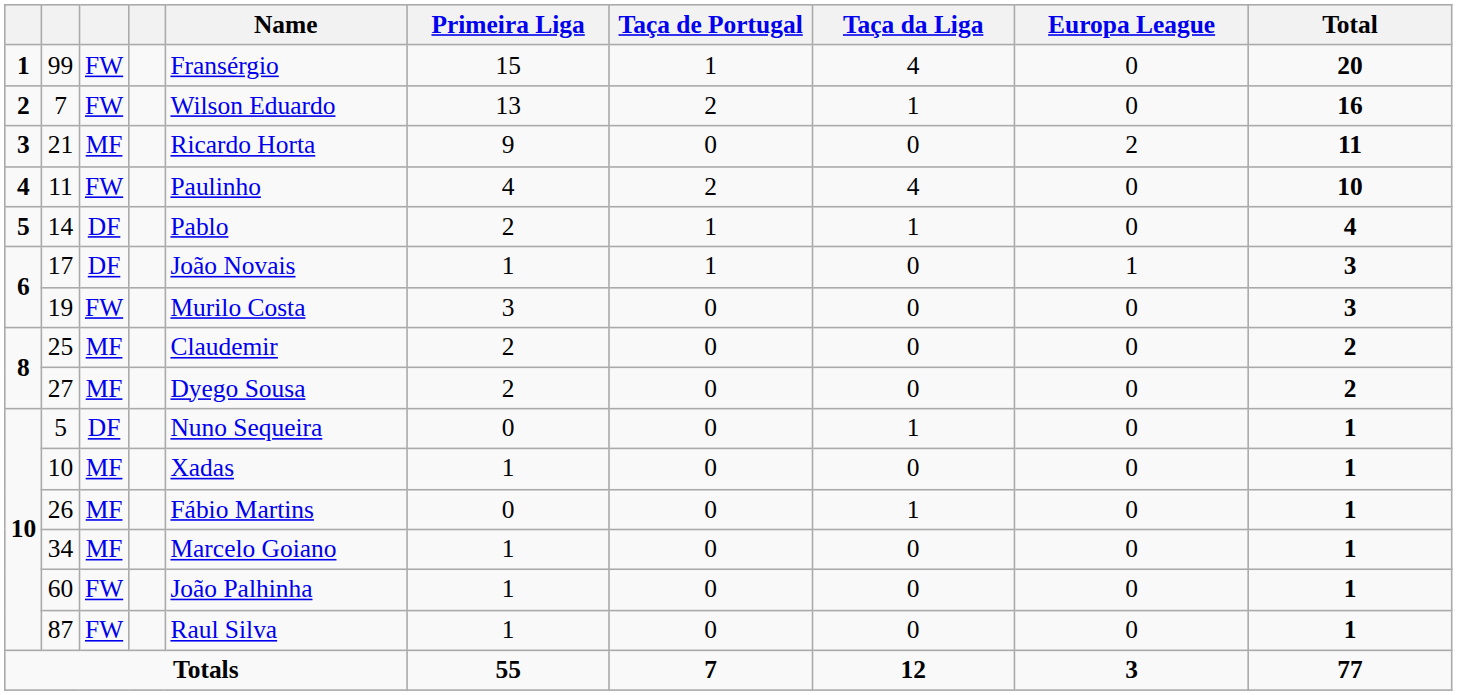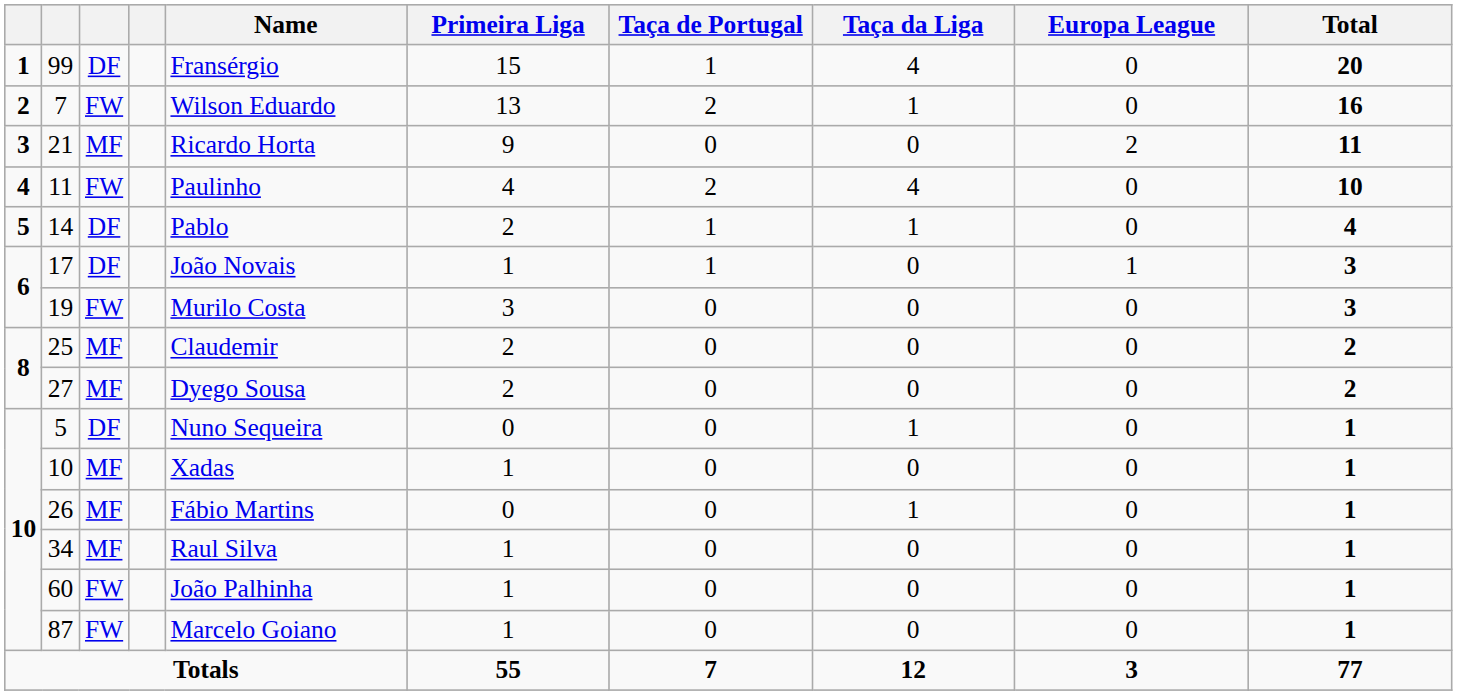99 | column 3: FW -> DF
34 | Name: Marcelo Goiano -> Raul Silva
87 | Name: Raul Silva -> Marcelo Goiano
